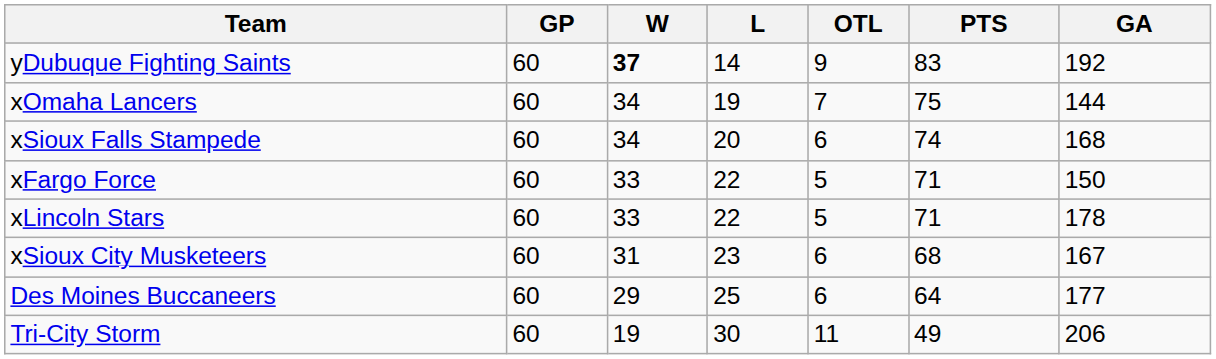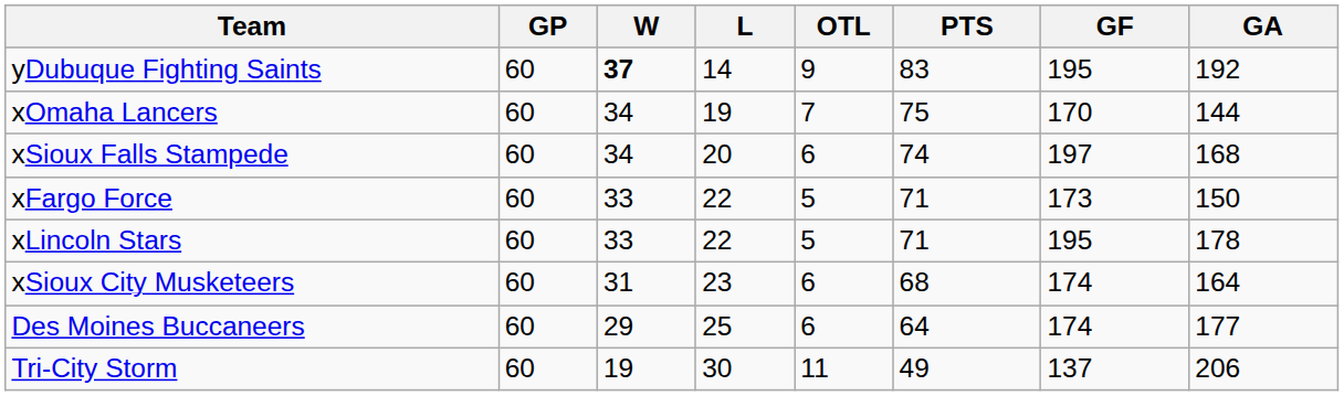+ column: GF | 195 | 170 | 197 | 173 | 195 | 174 | 174 | 137
xSioux City Musketeers | GA: 167 -> 164
